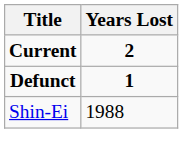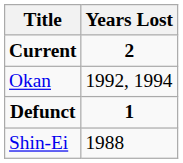+ row: Okan | 1992, 1994
